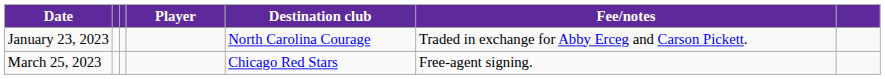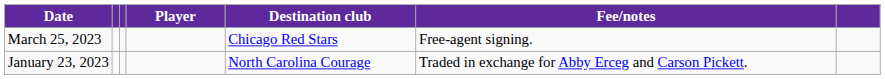rows swapped: January 23, 2023 <-> March 25, 2023
